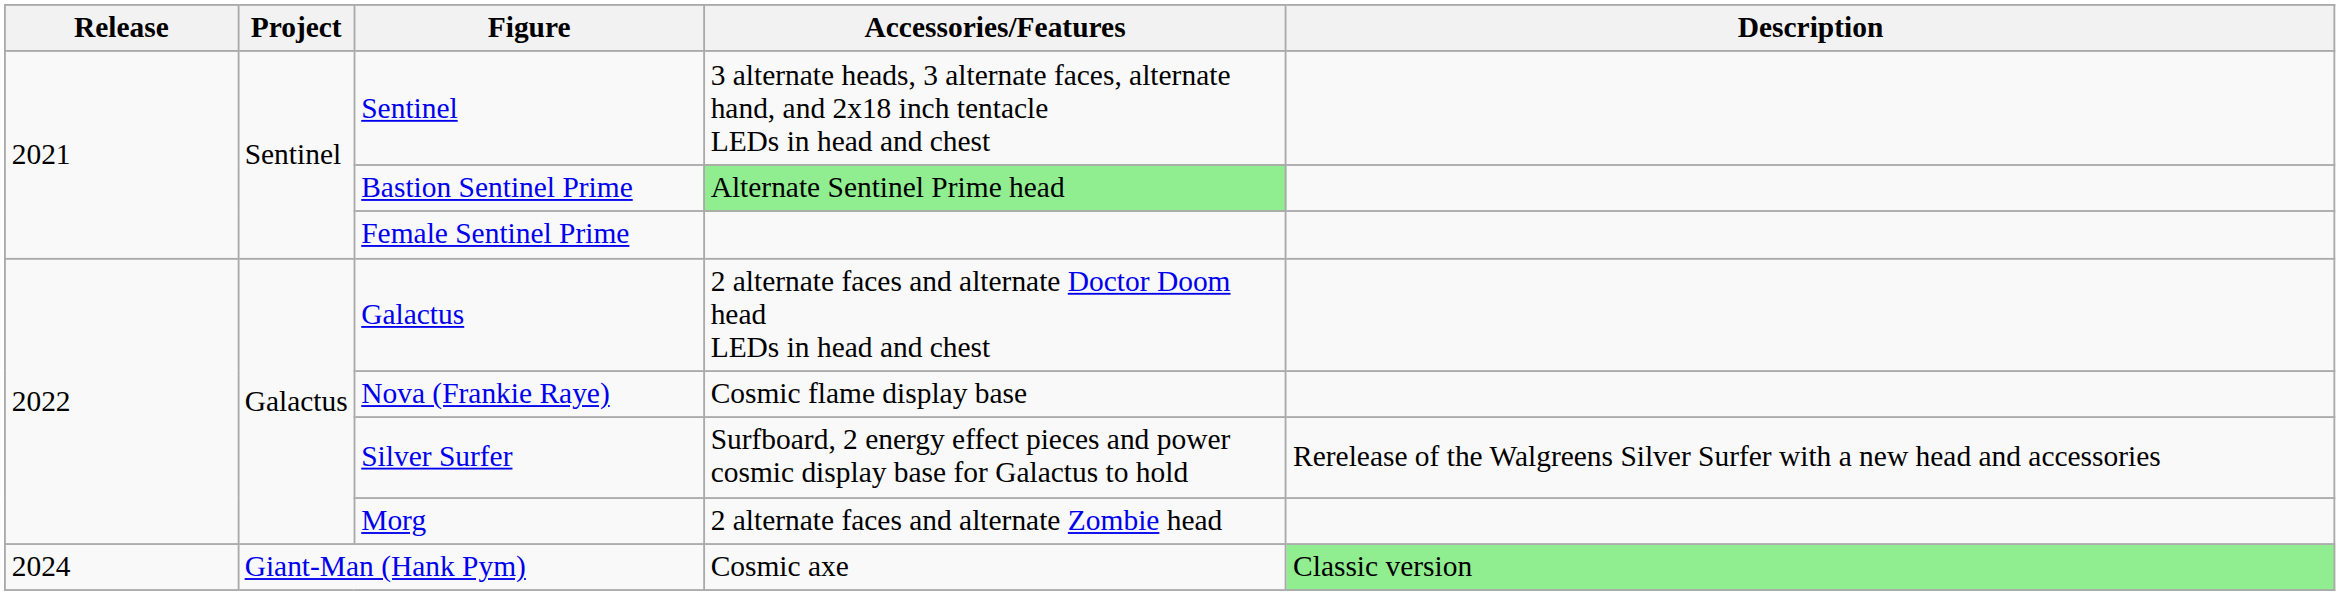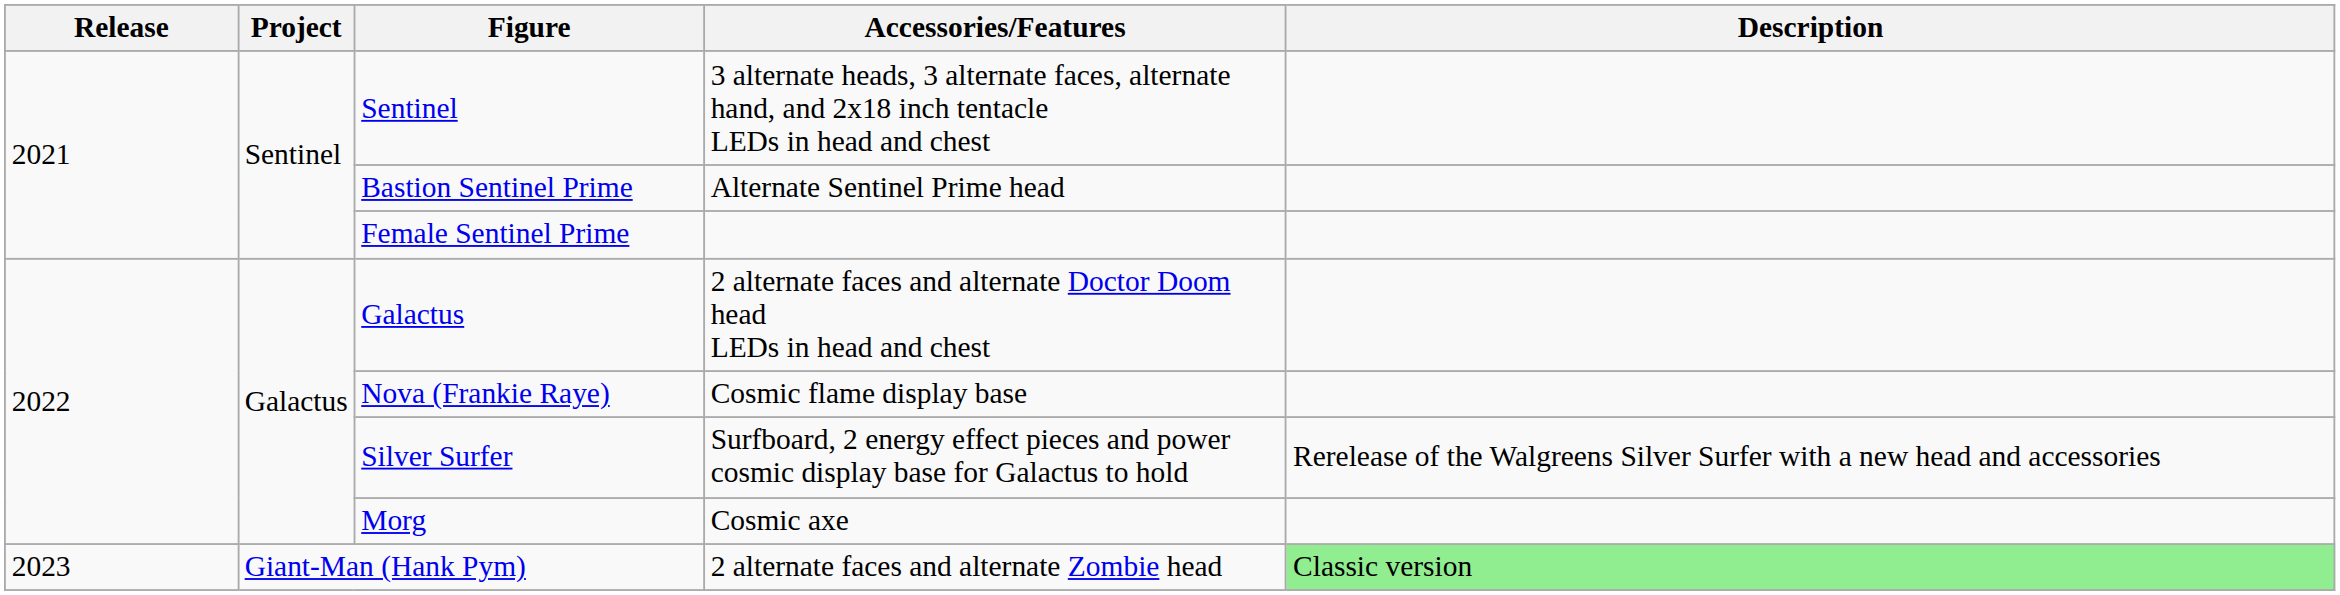Bastion Sentinel Prime | Accessories/Features: lightgreen background -> no background
Morg | Accessories/Features: 2 alternate faces and alternate Zombie head -> Cosmic axe
Giant-Man (Hank Pym) | Release: 2024 -> 2023
Giant-Man (Hank Pym) | Accessories/Features: Cosmic axe -> 2 alternate faces and alternate Zombie head
